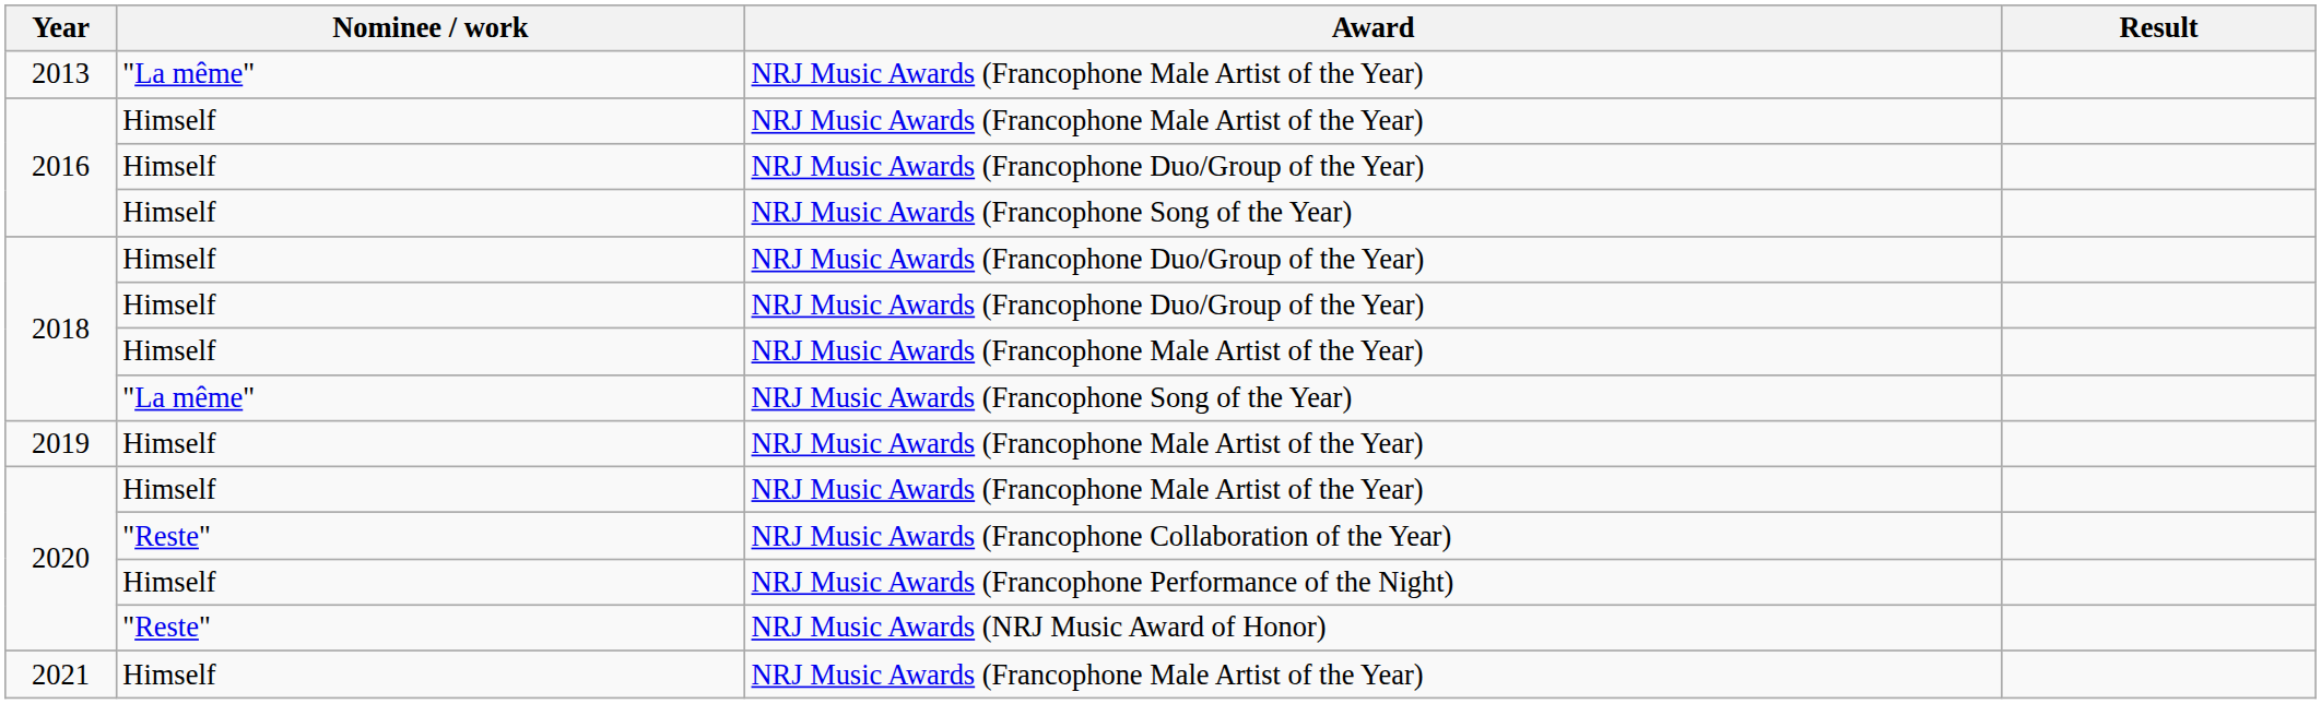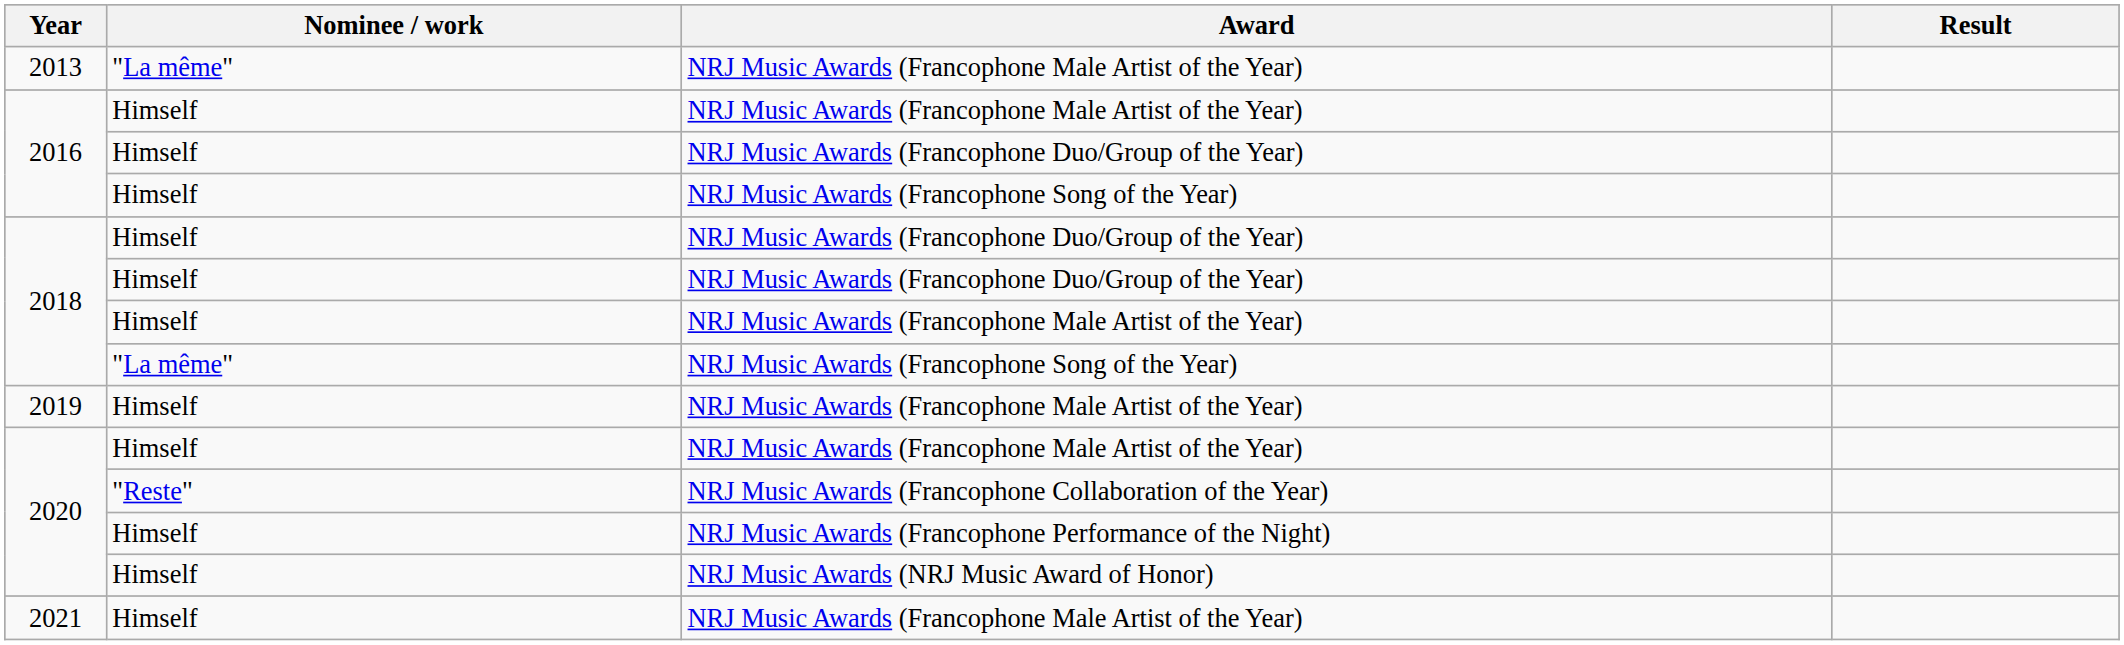2020 / NRJ Music Awards (NRJ Music Award of Honor) | Nominee / work: "Reste" -> Himself
